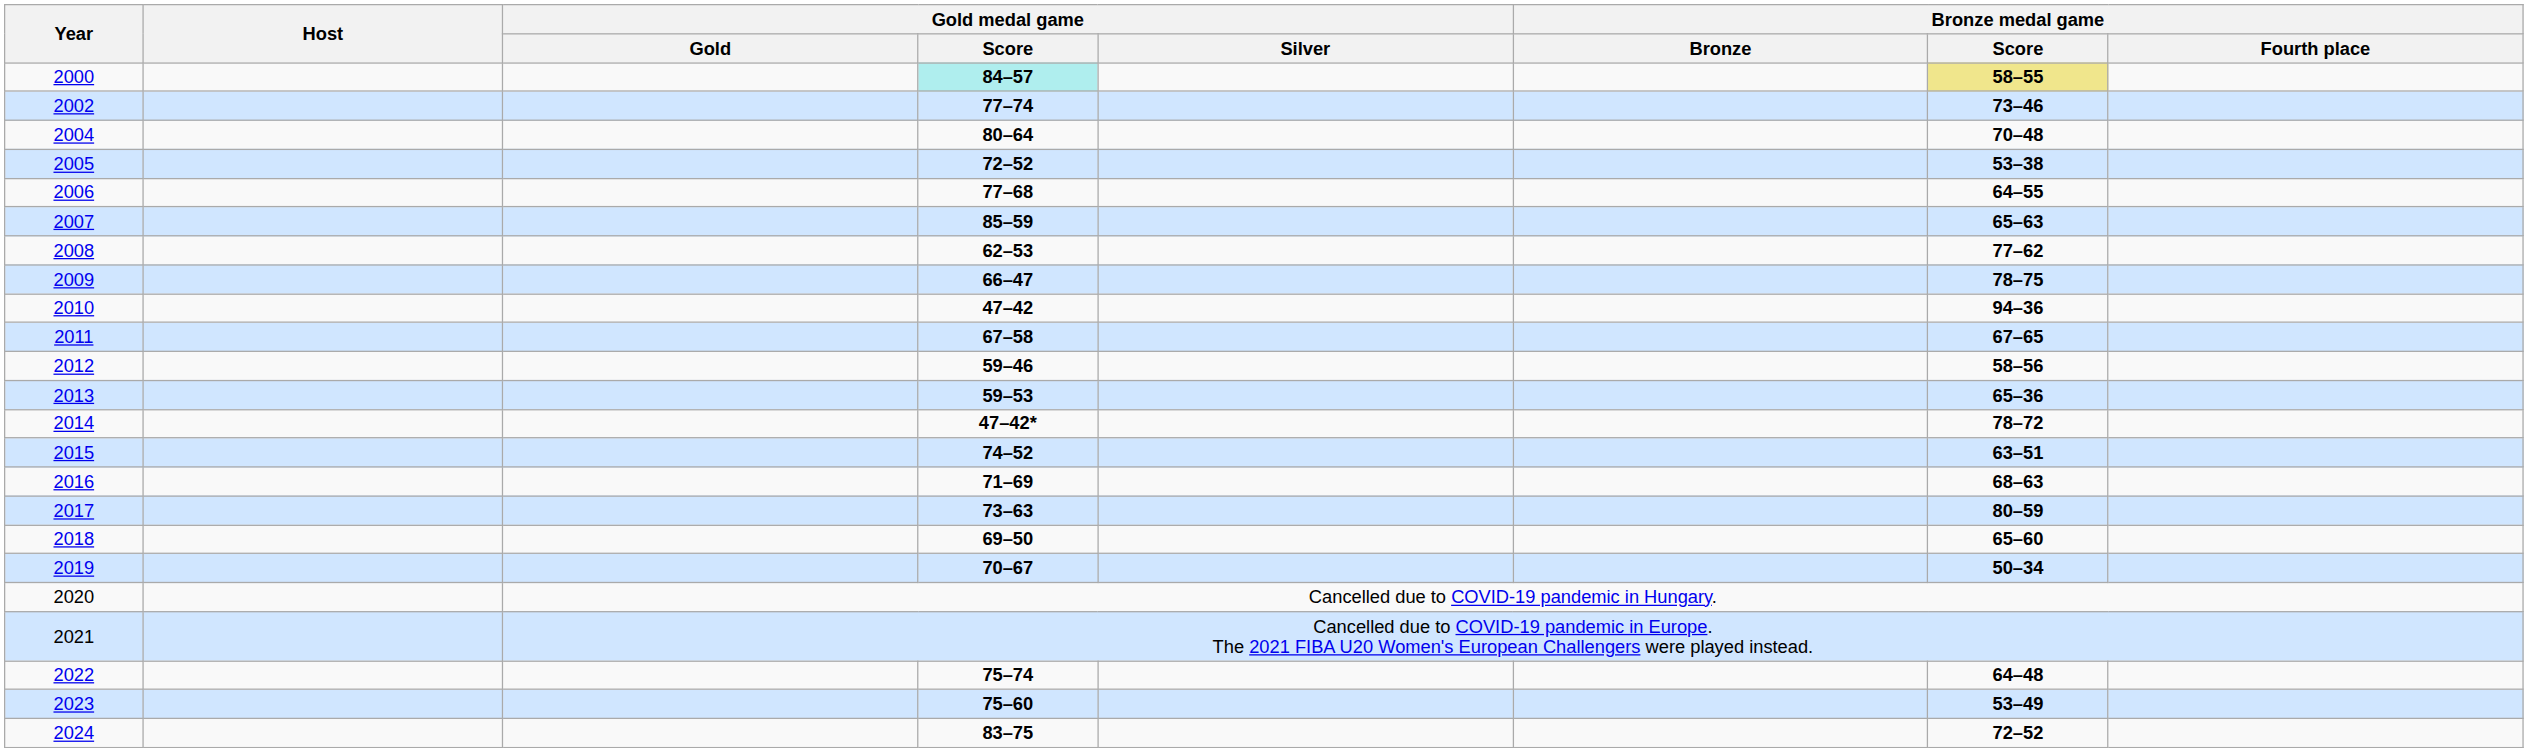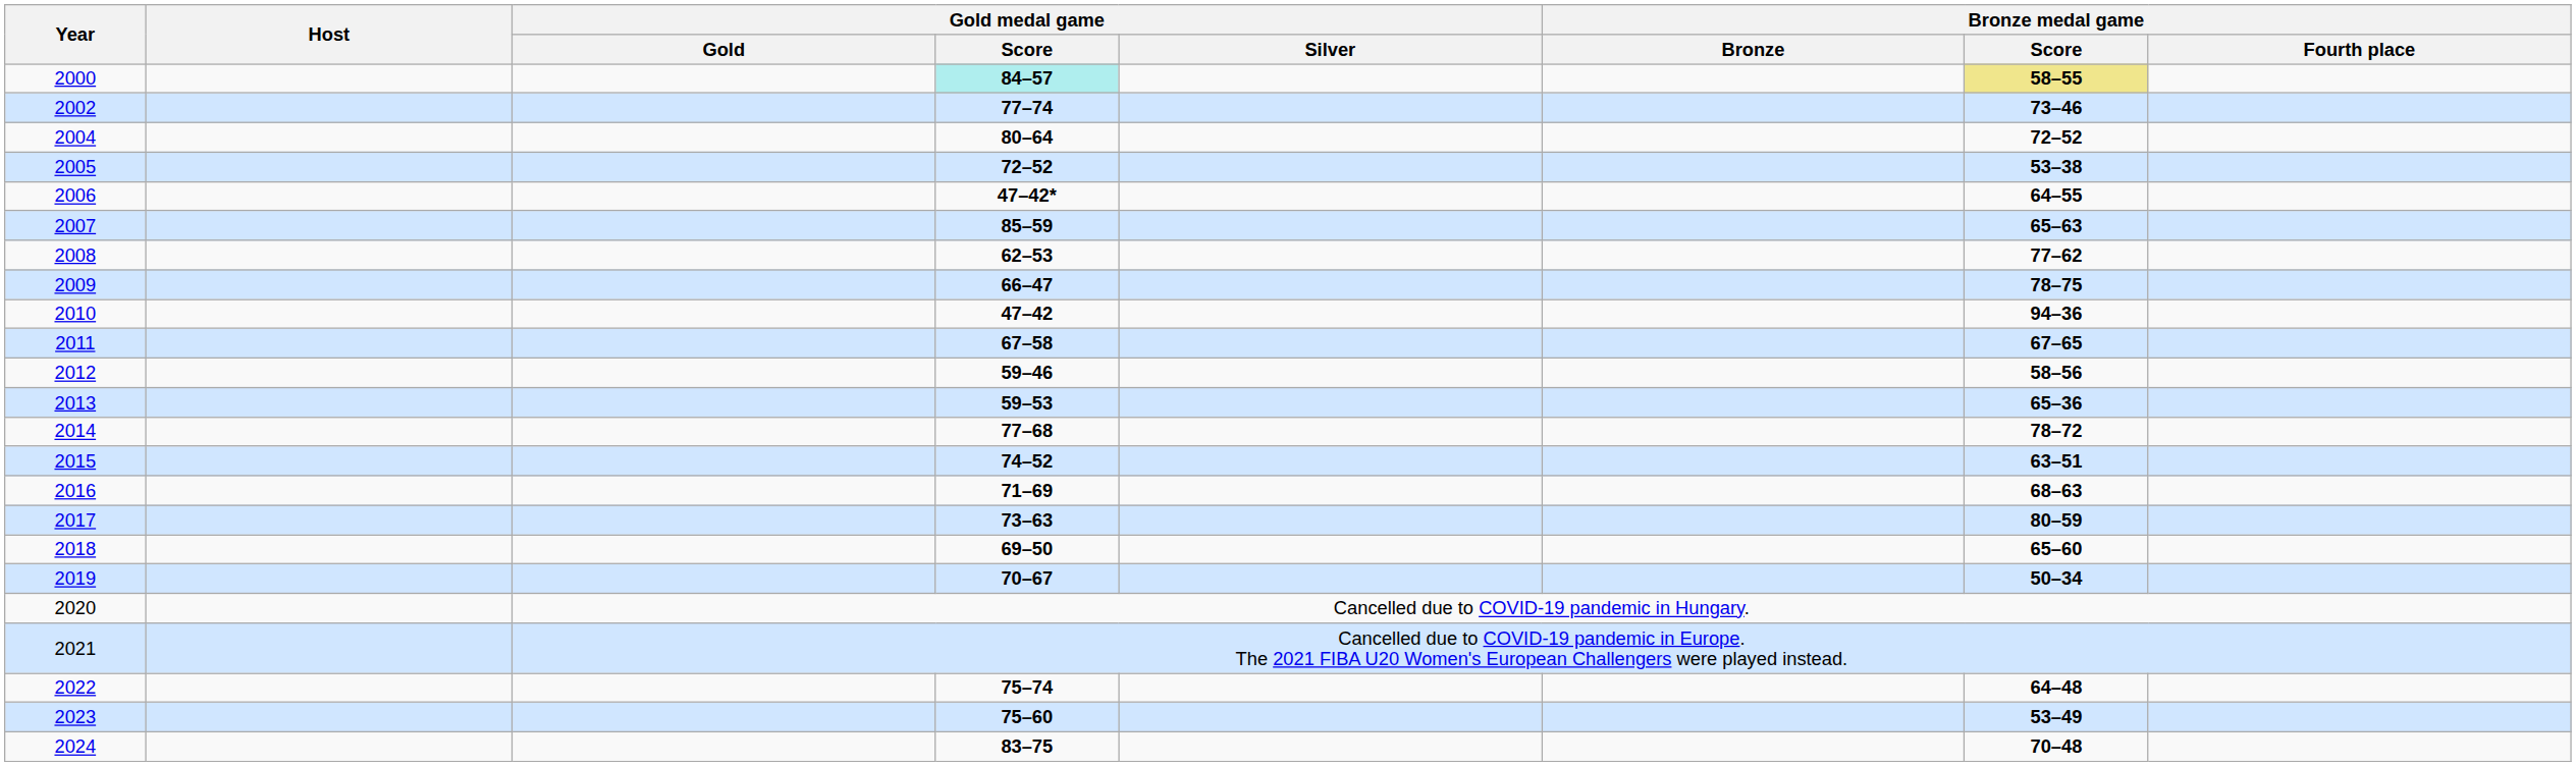2004 | Bronze medal game / Score: 70–48 -> 72–52
2006 | Gold medal game / Score: 77–68 -> 47–42*
2014 | Gold medal game / Score: 47–42* -> 77–68
2024 | Bronze medal game / Score: 72–52 -> 70–48
